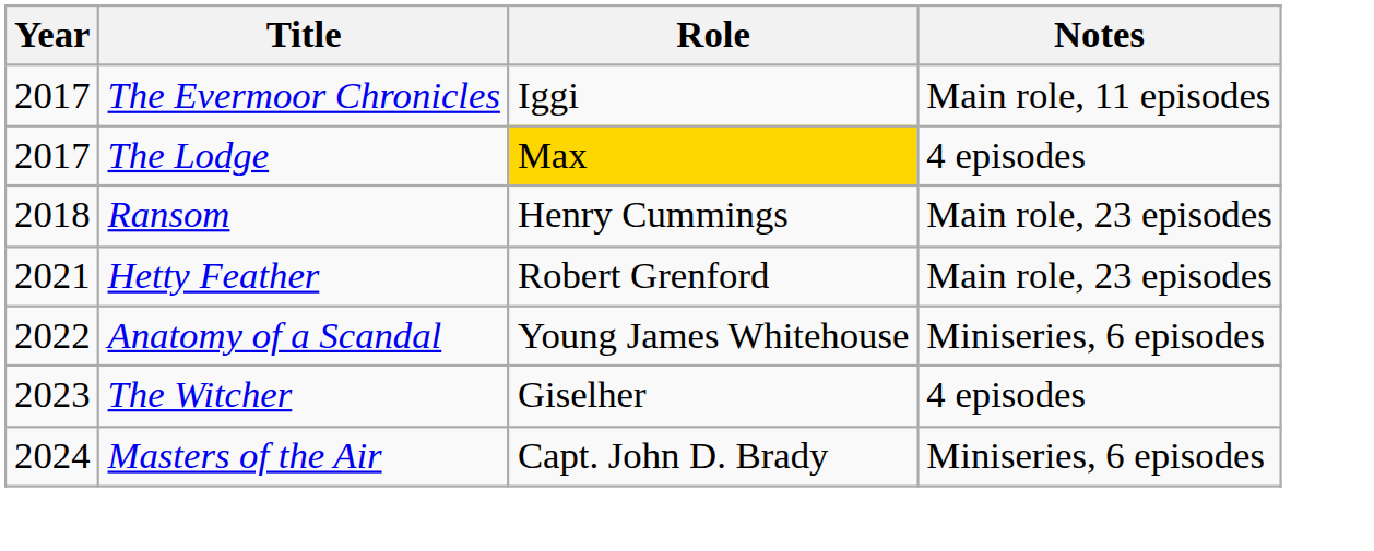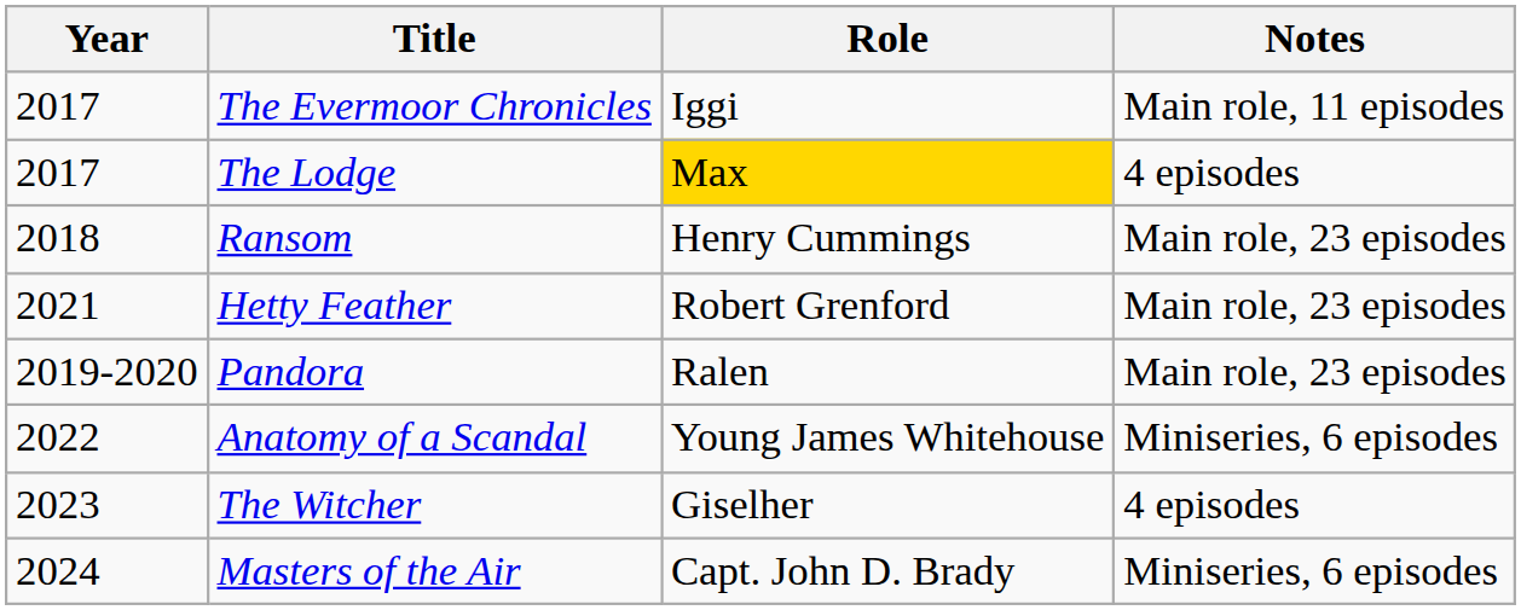+ row: 2019-2020 | Pandora | Ralen | Main role, 23 episodes
